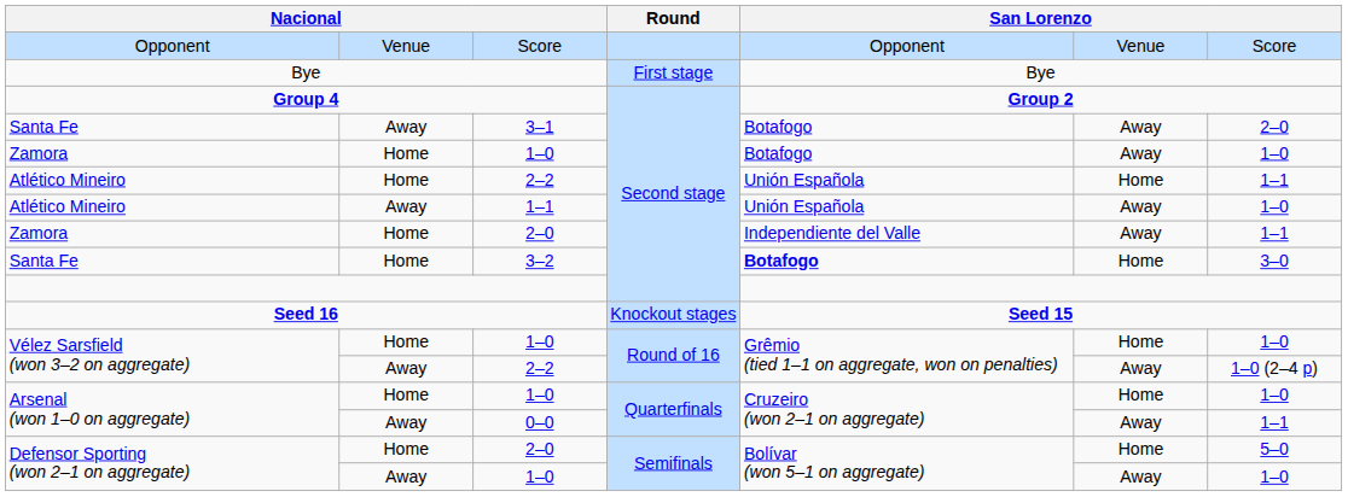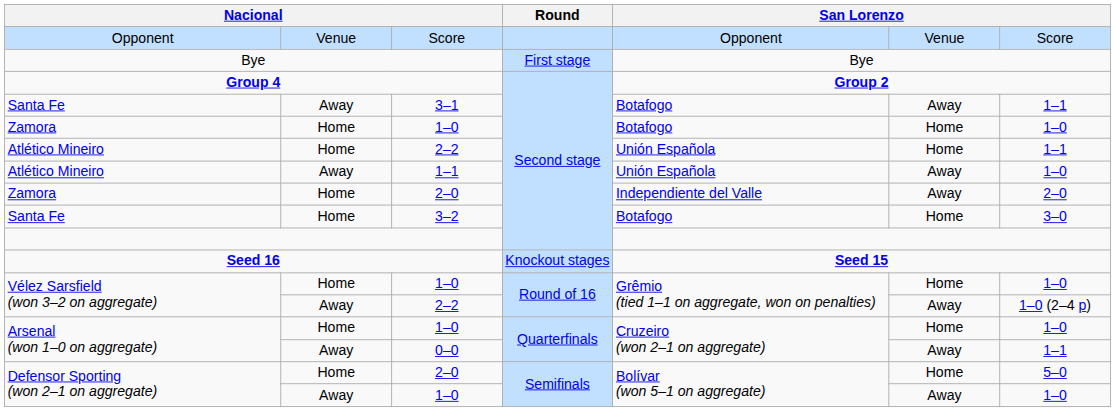3–1 | column 7: 2–0 -> 1–1
Zamora / 1–0 | column 6: Away -> Home
Zamora / 2–0 | column 7: 1–1 -> 2–0
3–2 | column 5: bold -> normal
